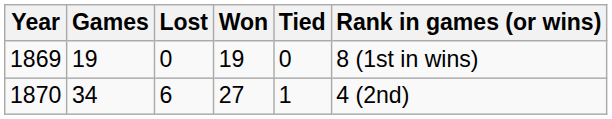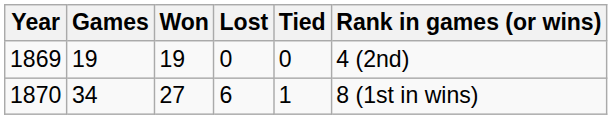columns swapped: Won <-> Lost
1869 | Rank in games (or wins): 8 (1st in wins) -> 4 (2nd)
1870 | Rank in games (or wins): 4 (2nd) -> 8 (1st in wins)
